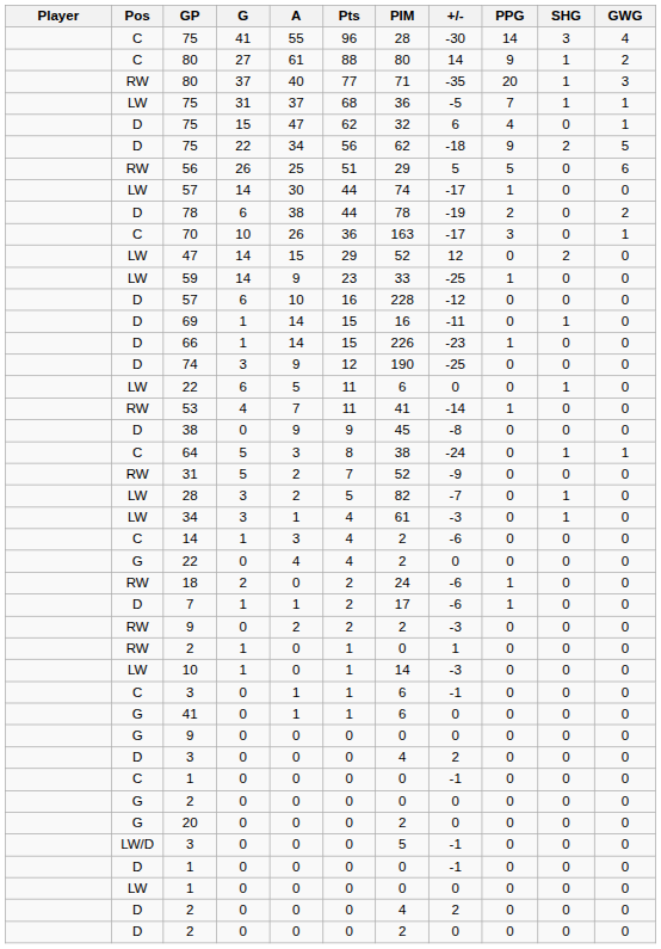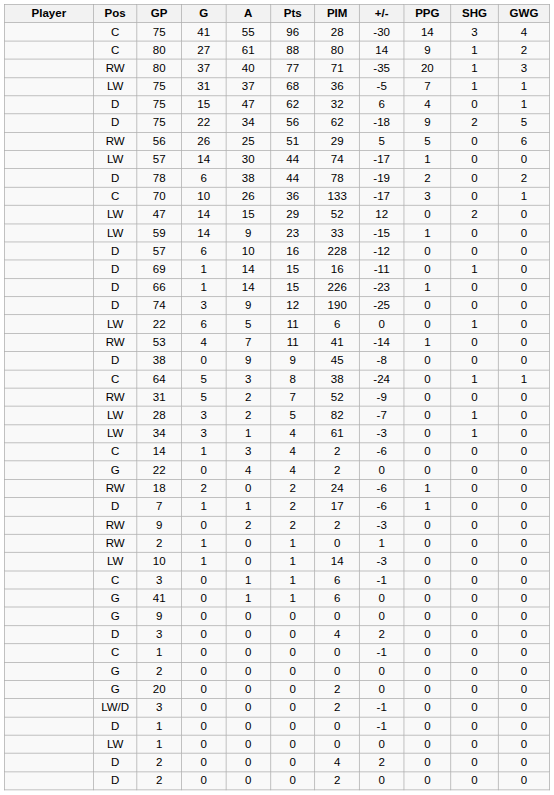70 | PIM: 163 -> 133
59 | +/-: -25 -> -15
LW/D / 3 | PIM: 5 -> 2
